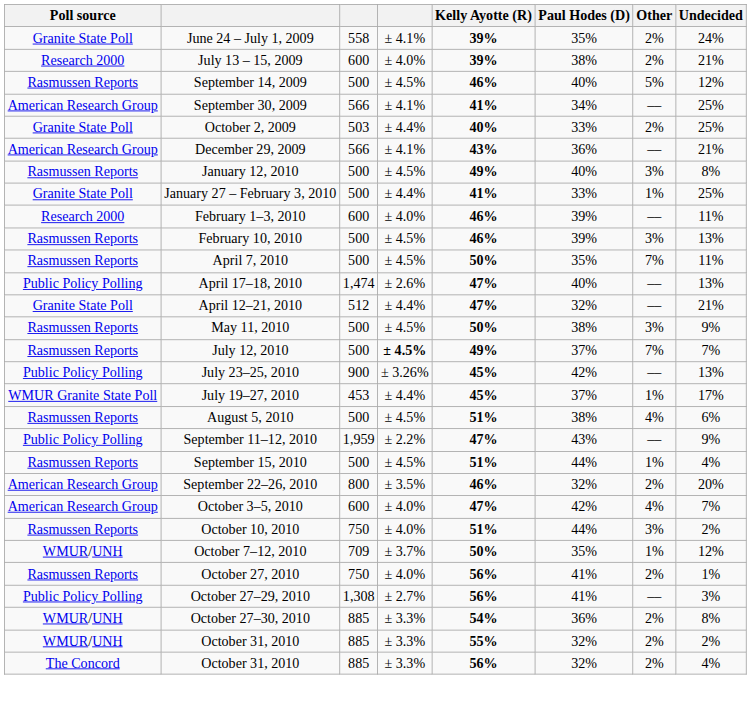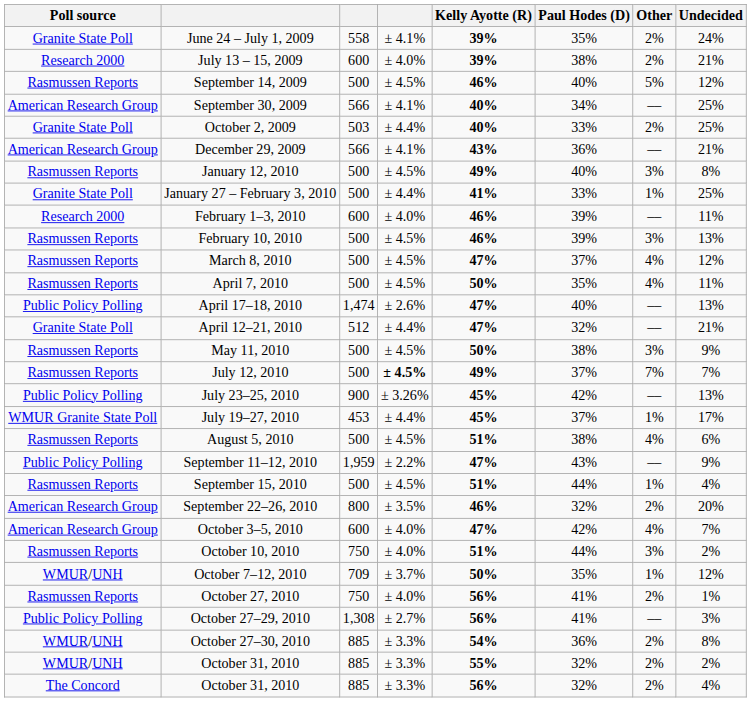September 30, 2009 | Kelly Ayotte (R): 41% -> 40%
+ row: Rasmussen Reports | March 8, 2010 | 500 | ± 4.5% | 47% | 37% | 4% | 12%
April 7, 2010 | Other: 7% -> 4%
